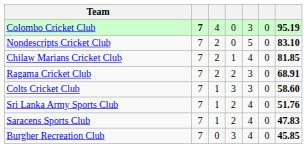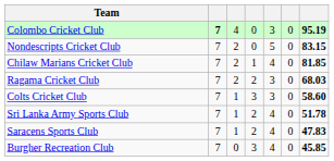Nondescripts Cricket Club | column 7: 83.10 -> 83.15
Ragama Cricket Club | column 7: 68.91 -> 68.03
Sri Lanka Army Sports Club | column 7: 51.76 -> 51.78
